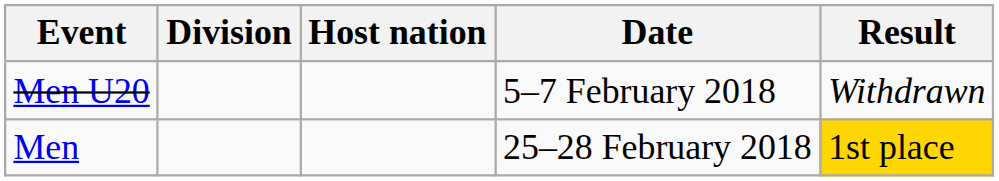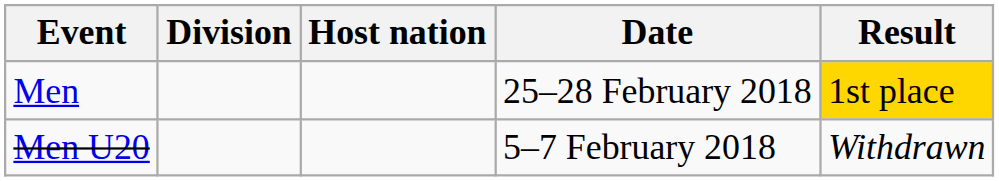rows swapped: Men <-> Men U20
